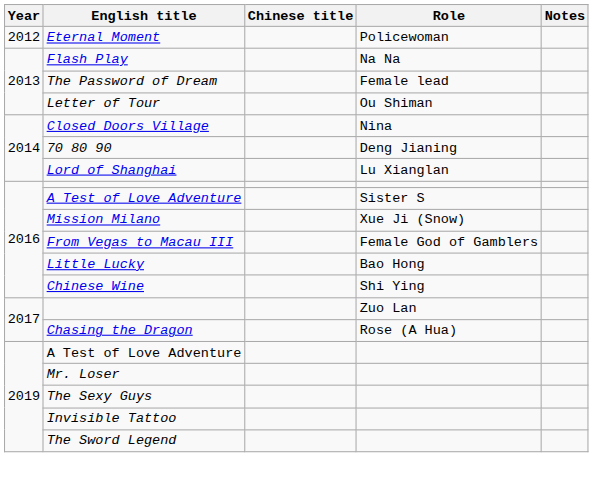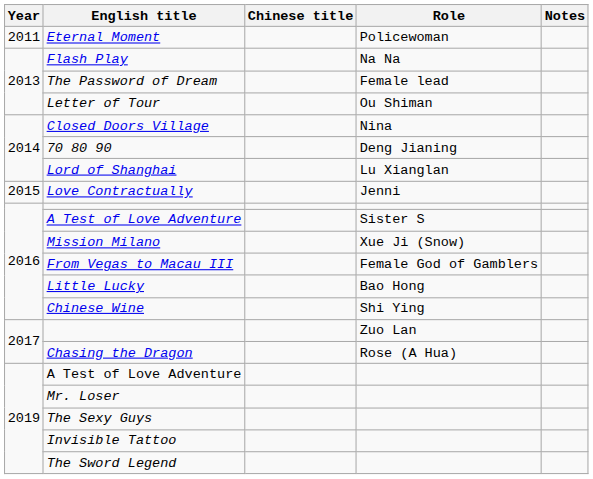Eternal Moment | Year: 2012 -> 2011
+ row: 2015 | Love Contractually | Jenni
